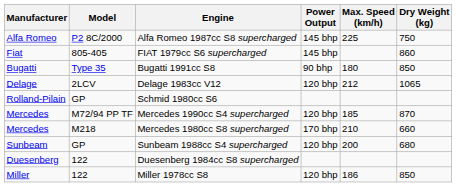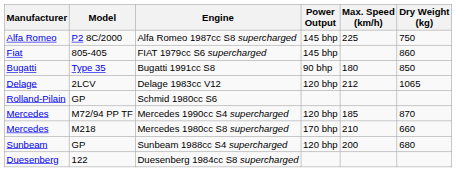- row: Miller | 122 | Miller 1978cc S8 | 120 bhp | 186 | 850
